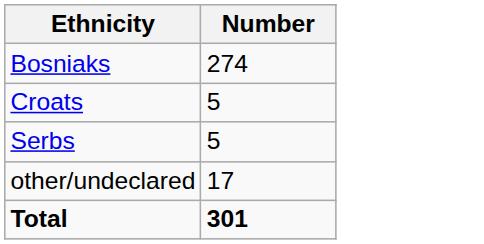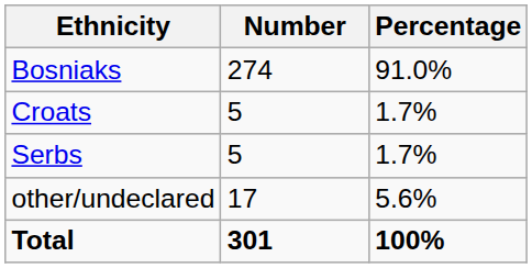+ column: Percentage | 91.0% | 1.7% | 1.7% | 5.6% | 100%
